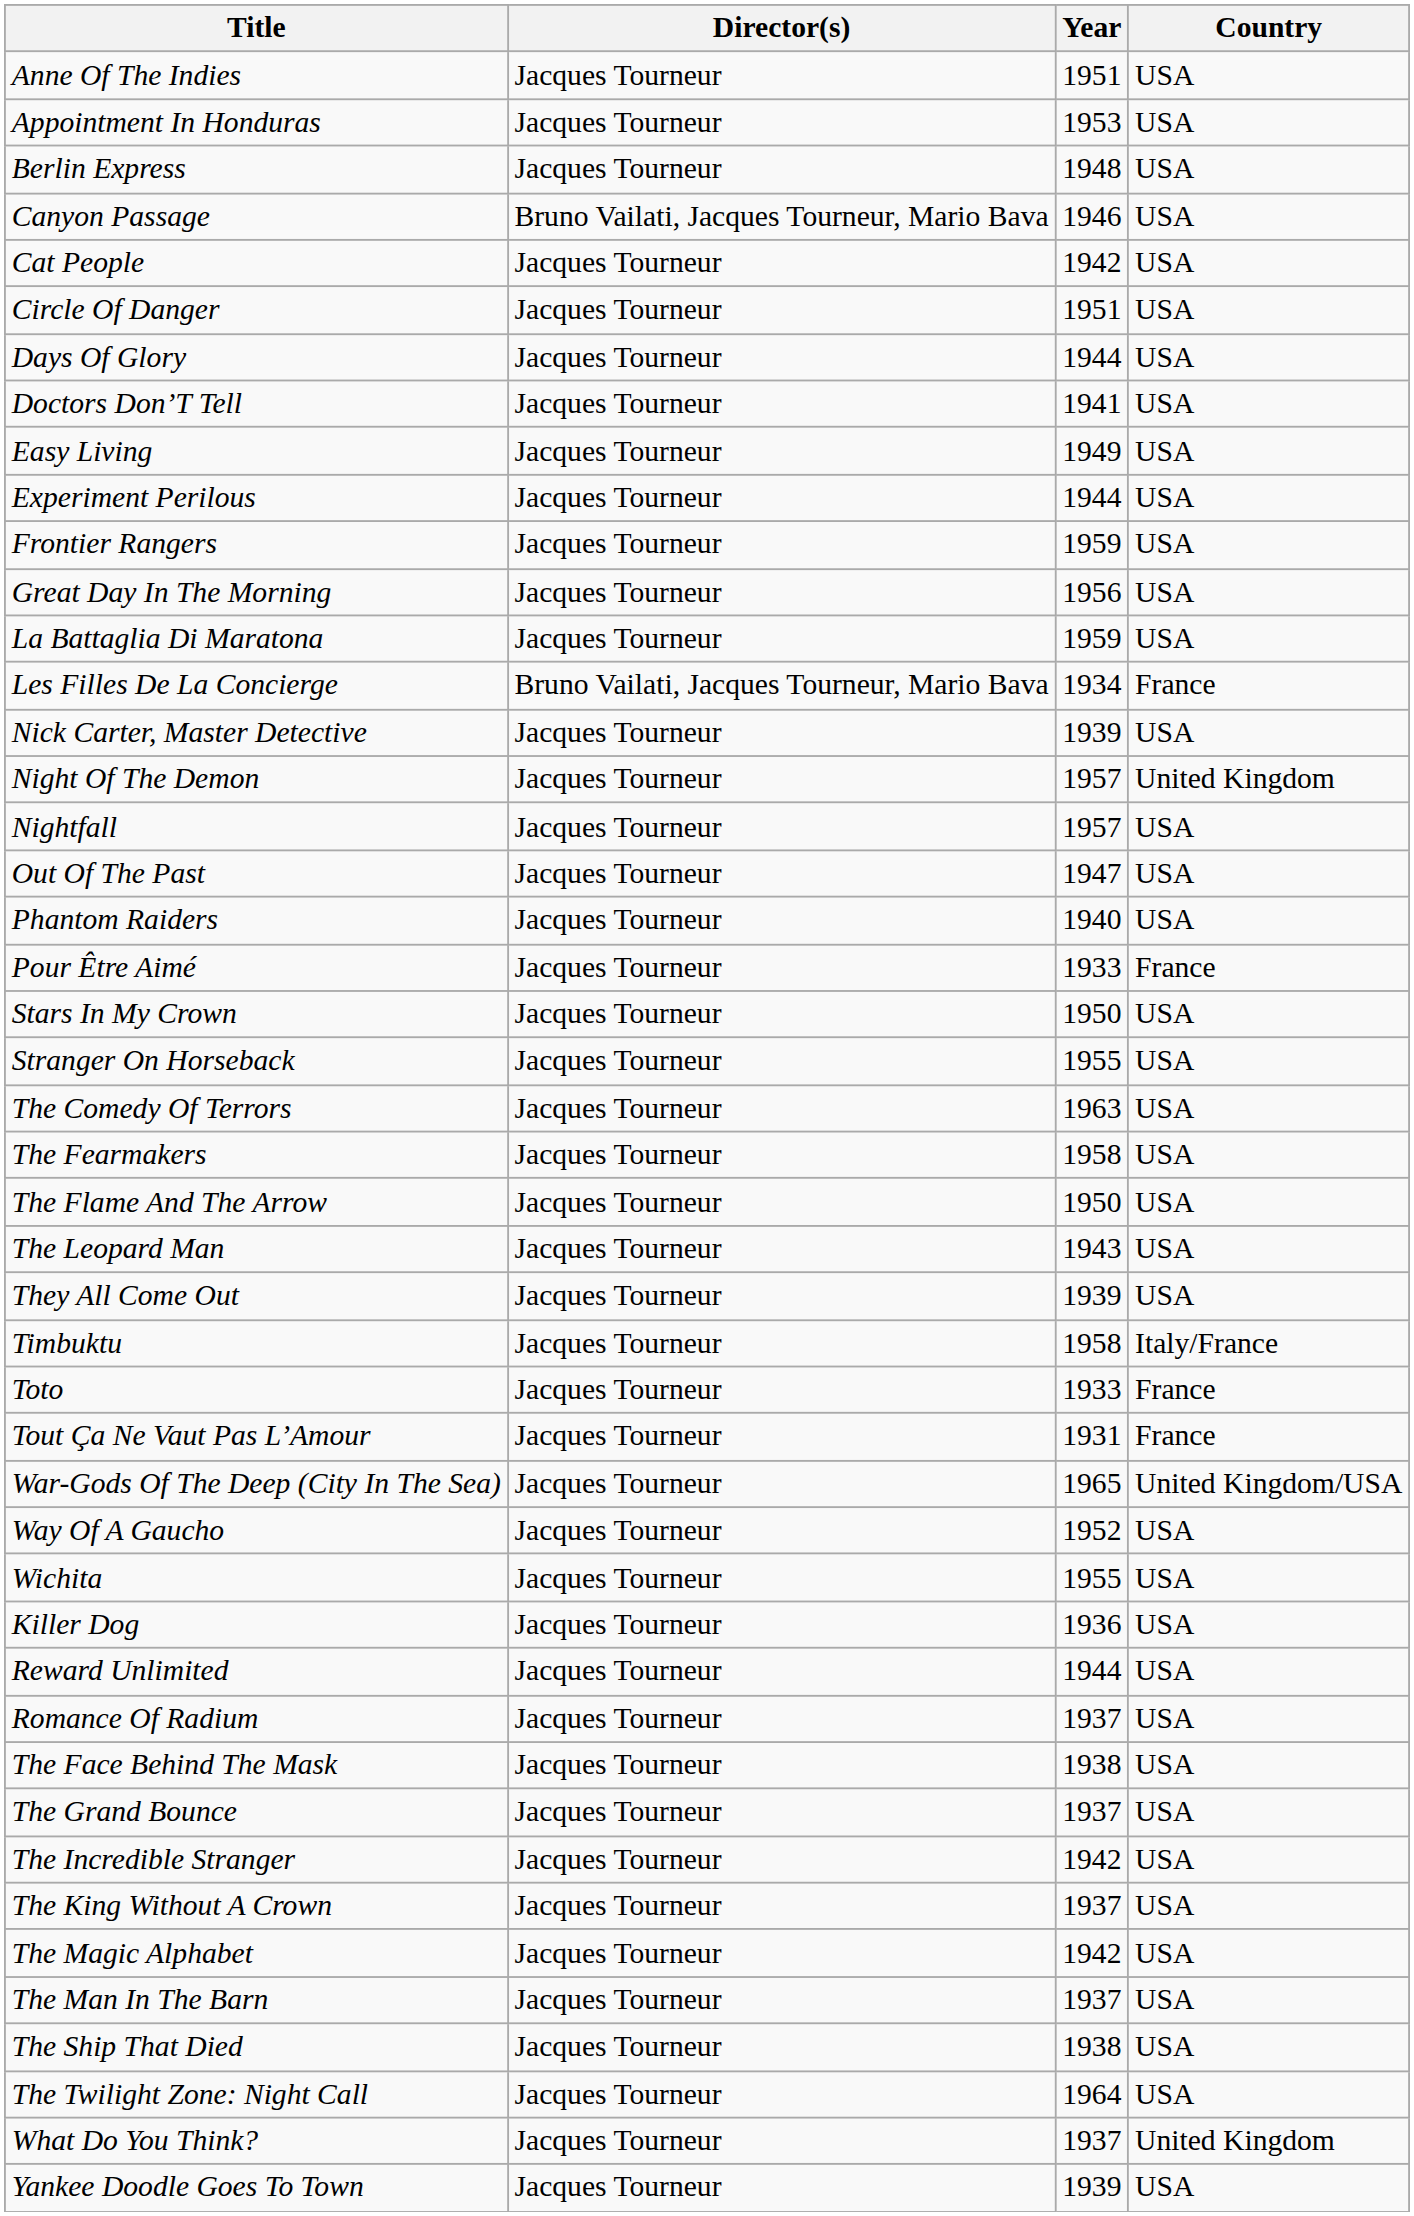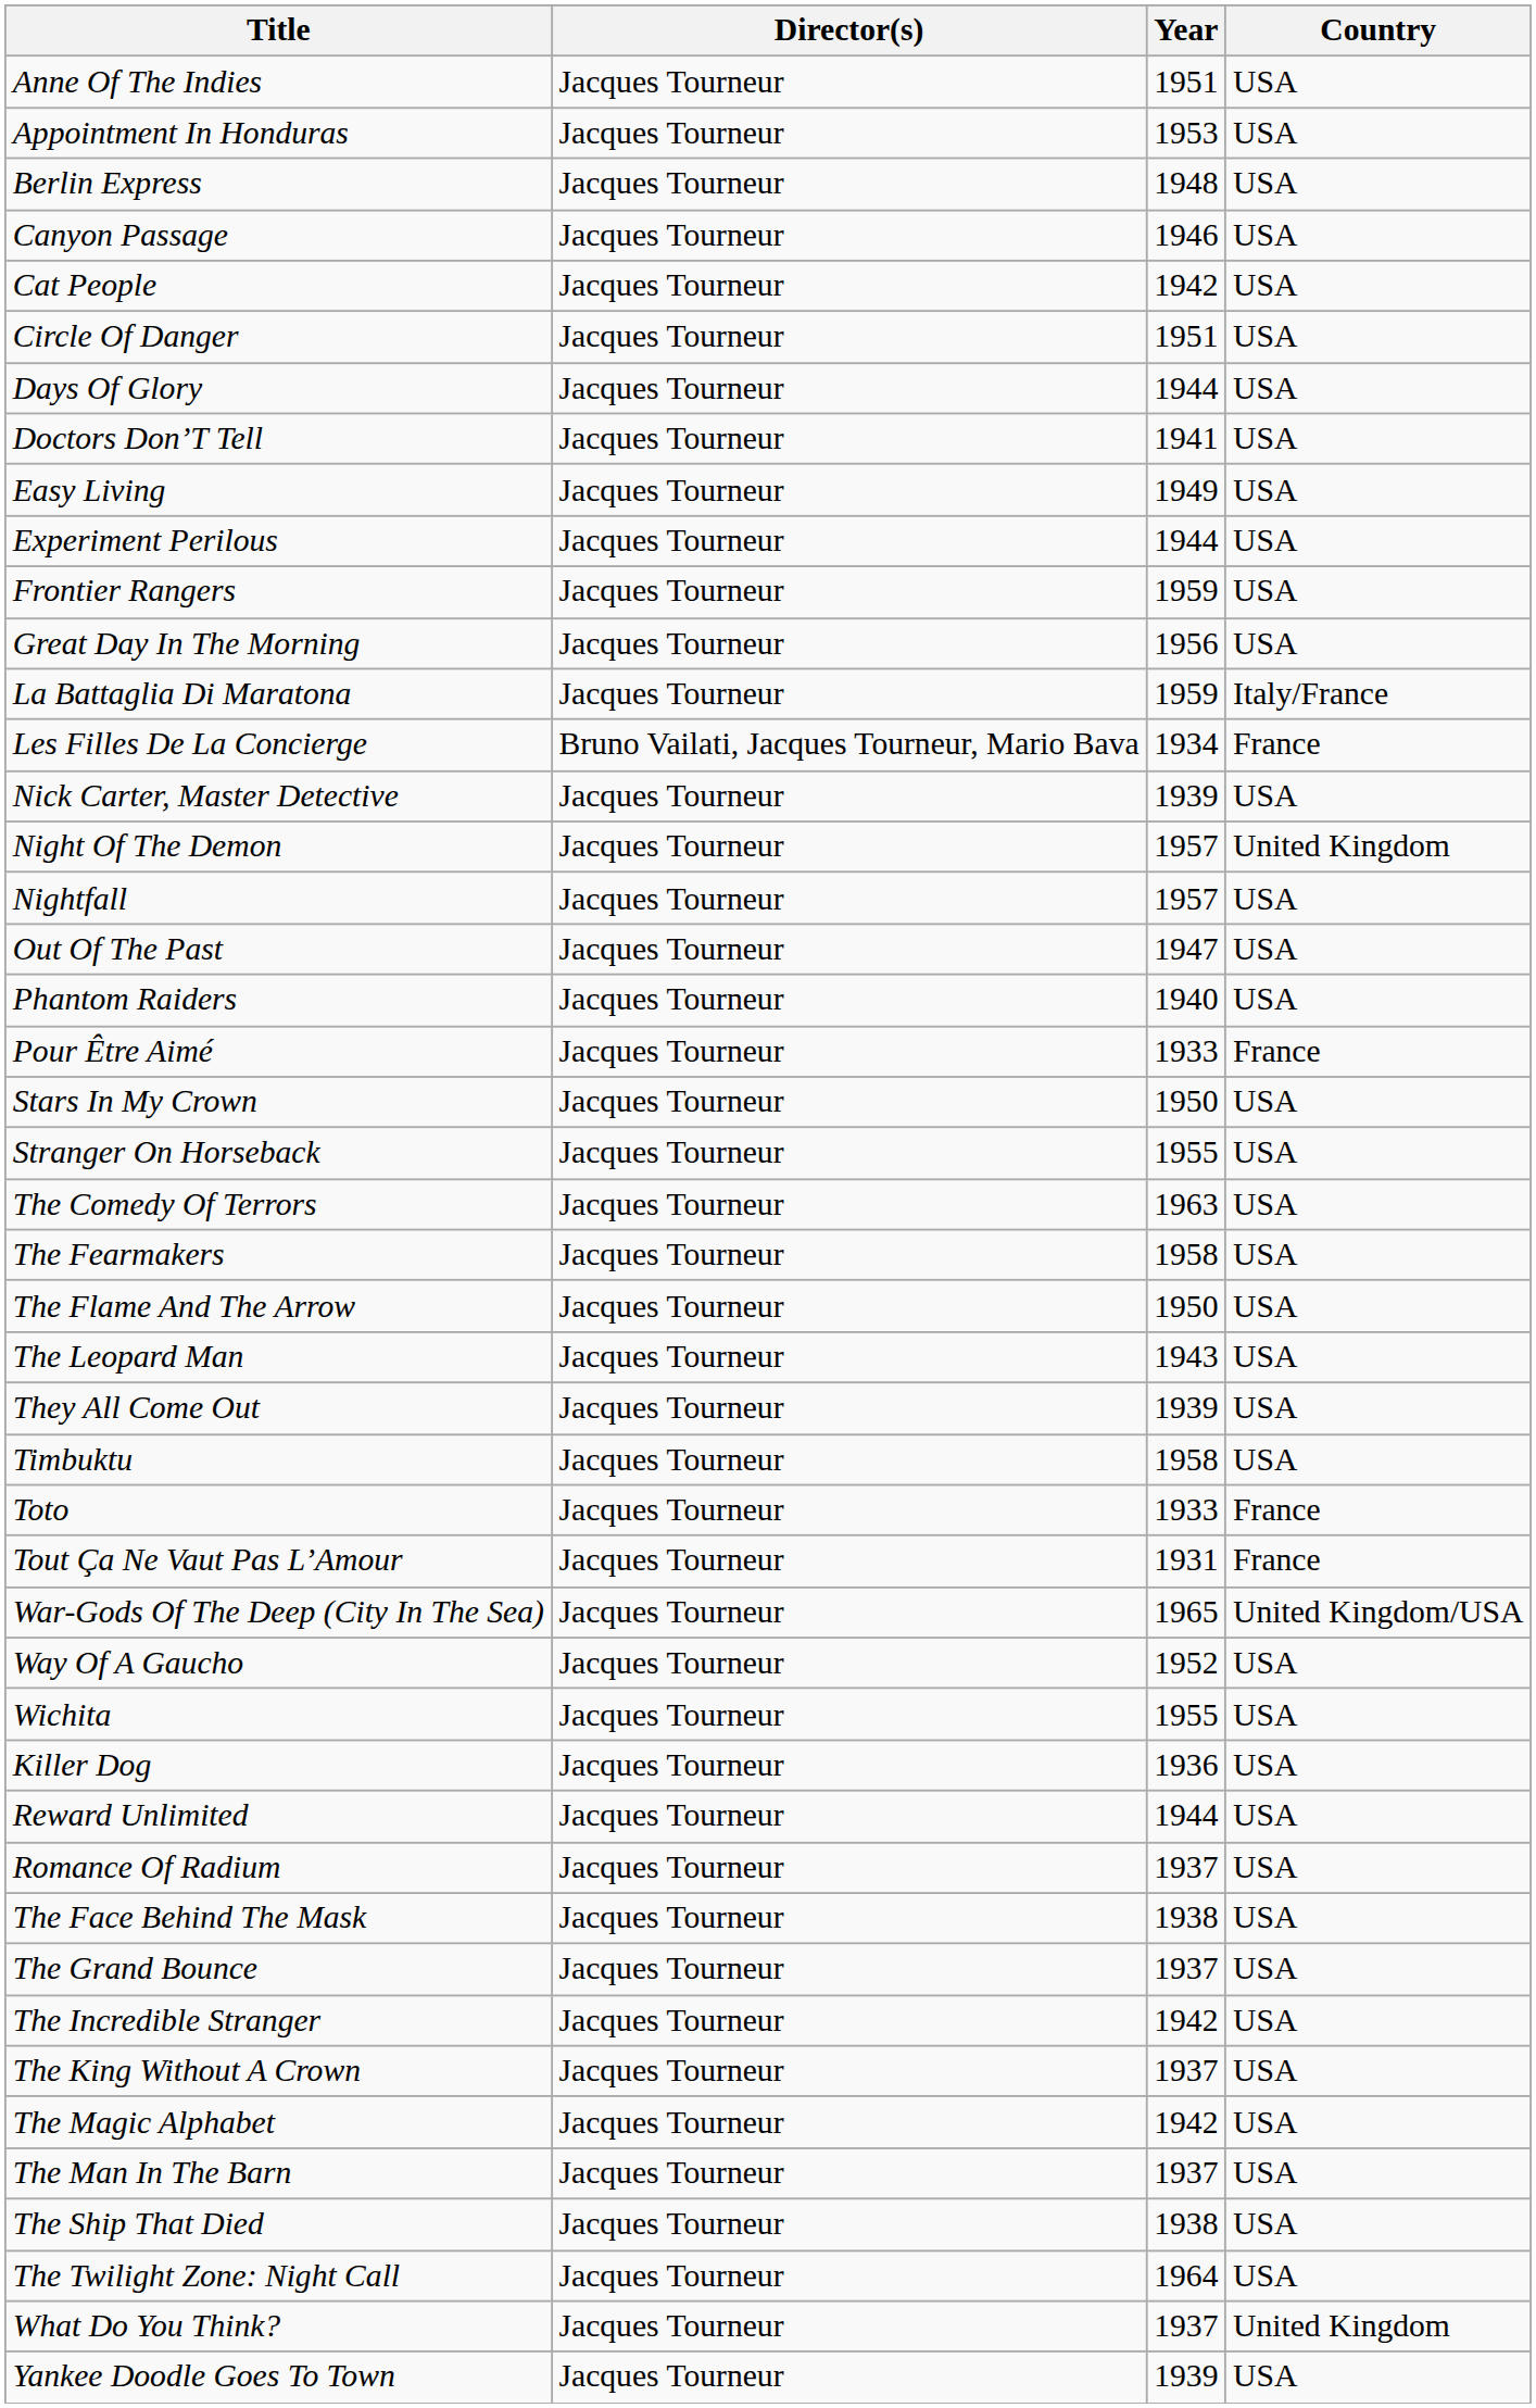Canyon Passage | Director(s): Bruno Vailati, Jacques Tourneur, Mario Bava -> Jacques Tourneur
La Battaglia Di Maratona | Country: USA -> Italy/France
Timbuktu | Country: Italy/France -> USA
